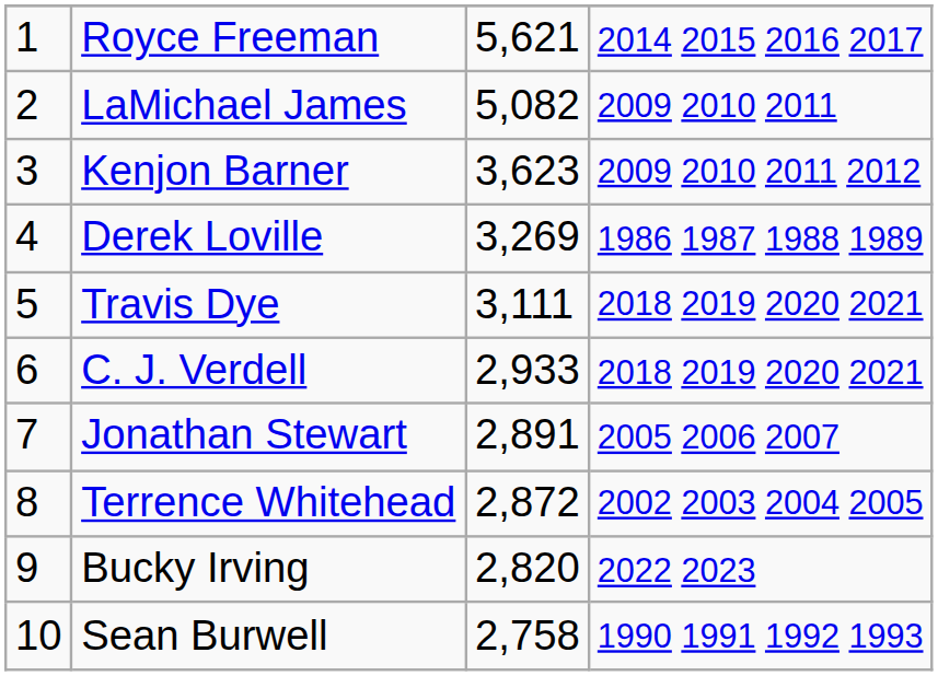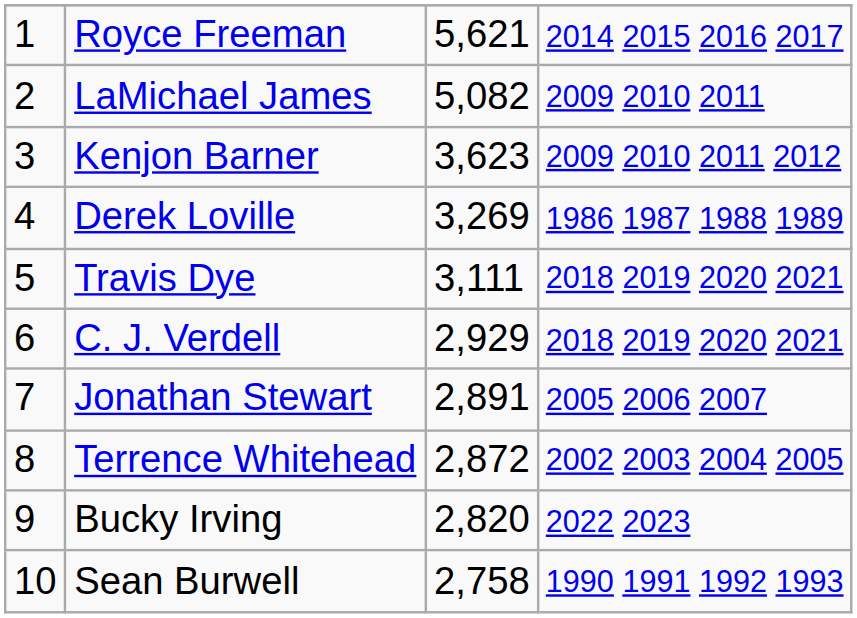C. J. Verdell | column 3: 2,933 -> 2,929
